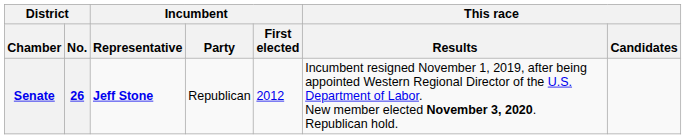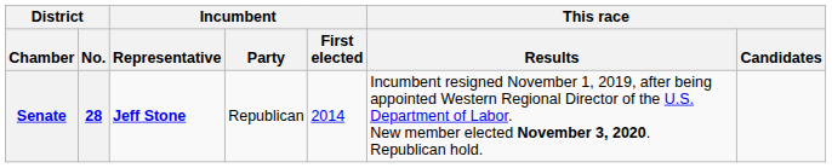Senate | District / No.: 26 -> 28
Senate | Incumbent / First elected: 2012 -> 2014
